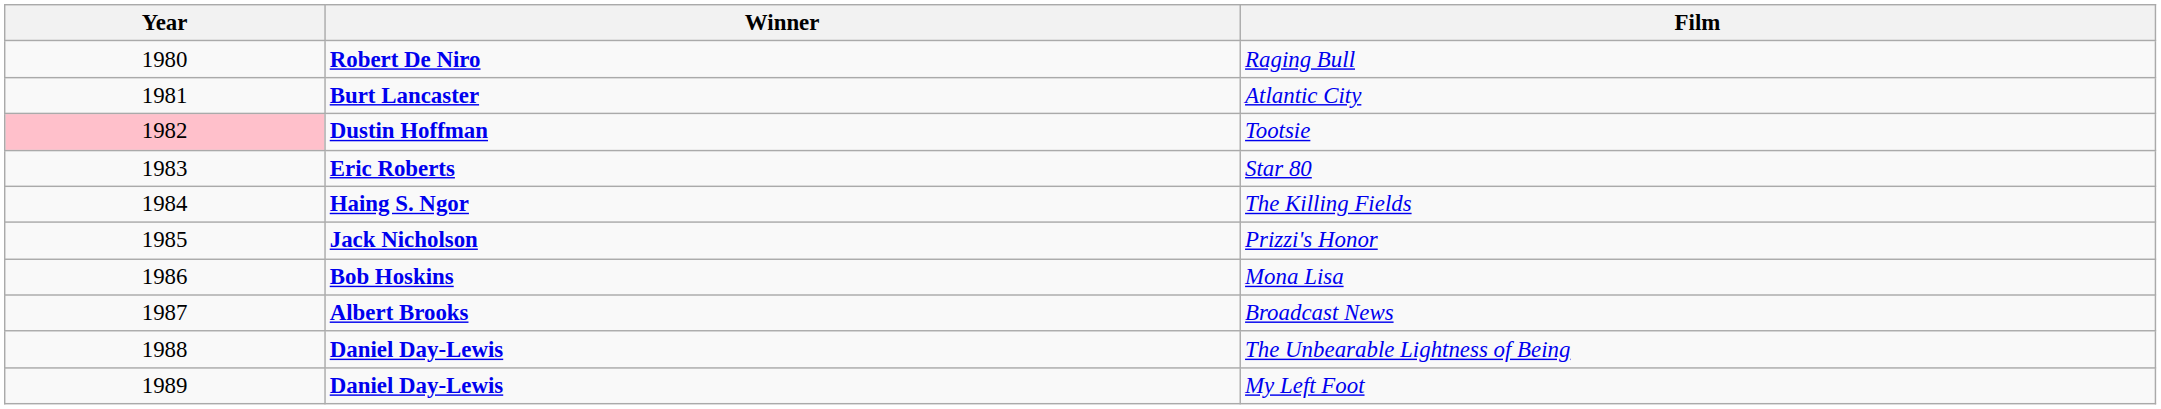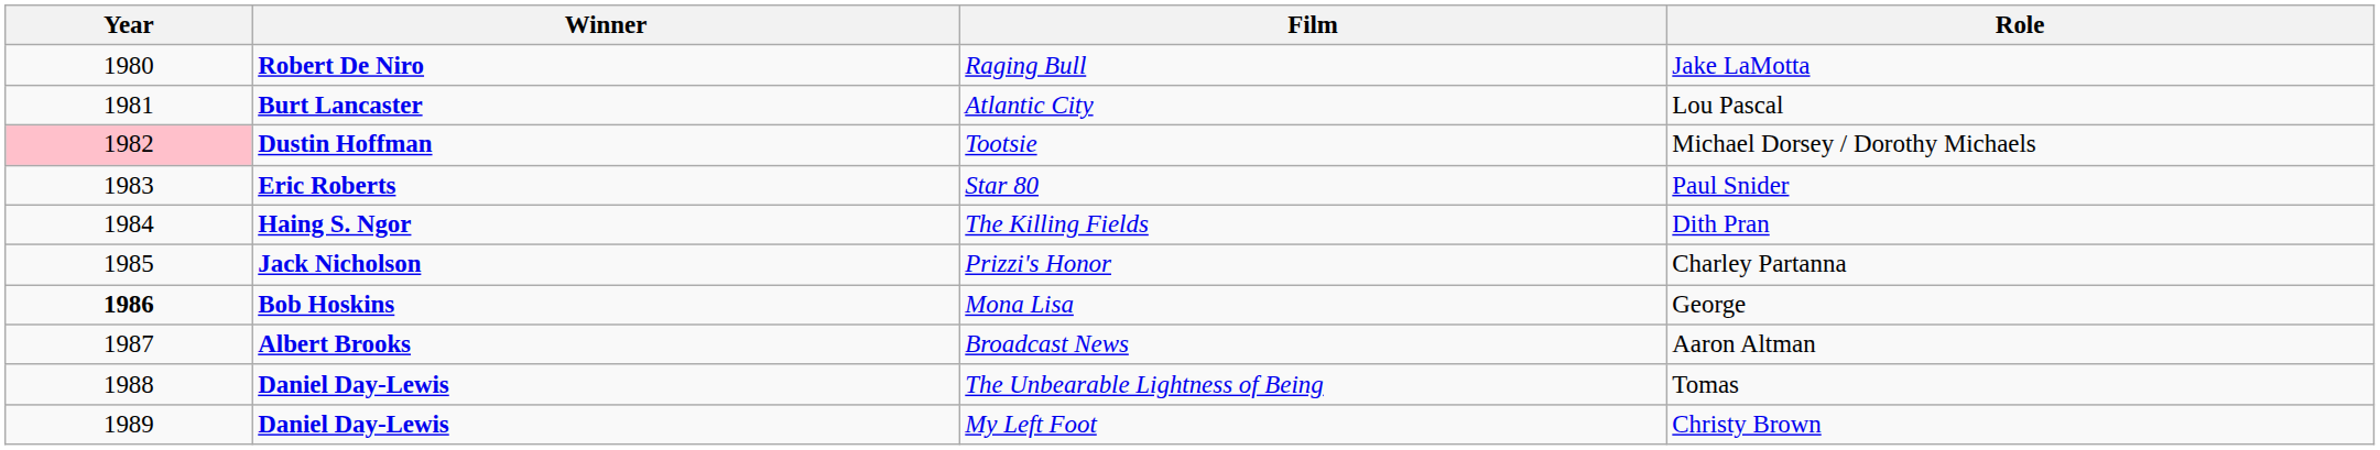+ column: Role | Jake LaMotta | Lou Pascal | Michael Dorsey / Dorothy Michaels | Paul Snider | Dith Pran | Charley Partanna | George | Aaron Altman | Tomas | Christy Brown
Mona Lisa | Year: normal -> bold
